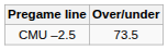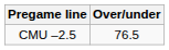CMU –2.5 | Over/under: 73.5 -> 76.5
